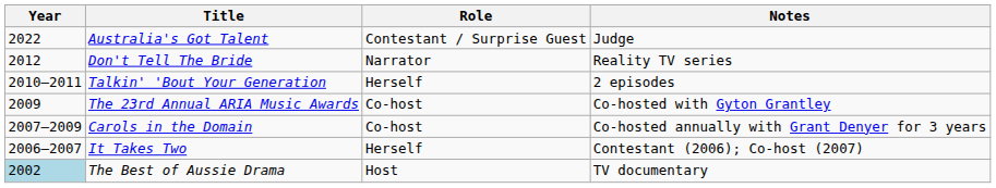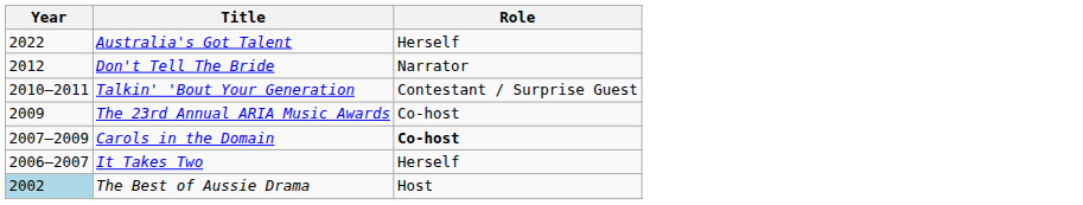- column: Notes | Judge | Reality TV series | 2 episodes | Co-hosted with Gyton Grantley | Co-hosted annually with Grant Denyer for 3 years | Contestant (2006); Co-host (2007) | TV documentary
Australia's Got Talent | Role: Contestant / Surprise Guest -> Herself
Talkin' 'Bout Your Generation | Role: Herself -> Contestant / Surprise Guest
Carols in the Domain | Role: normal -> bold
